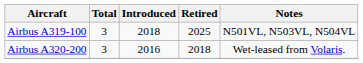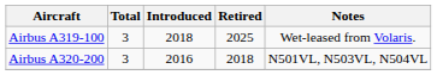Airbus A319-100 | Notes: N501VL, N503VL, N504VL -> Wet-leased from Volaris.
Airbus A320-200 | Notes: Wet-leased from Volaris. -> N501VL, N503VL, N504VL
